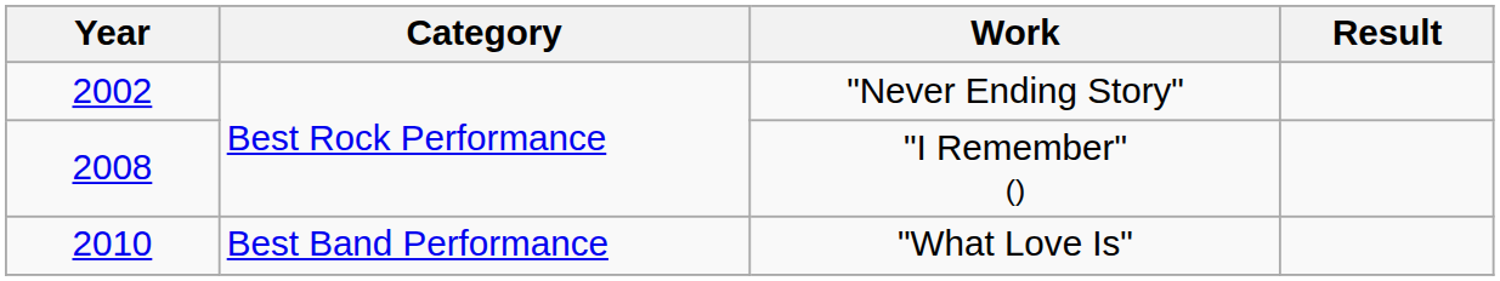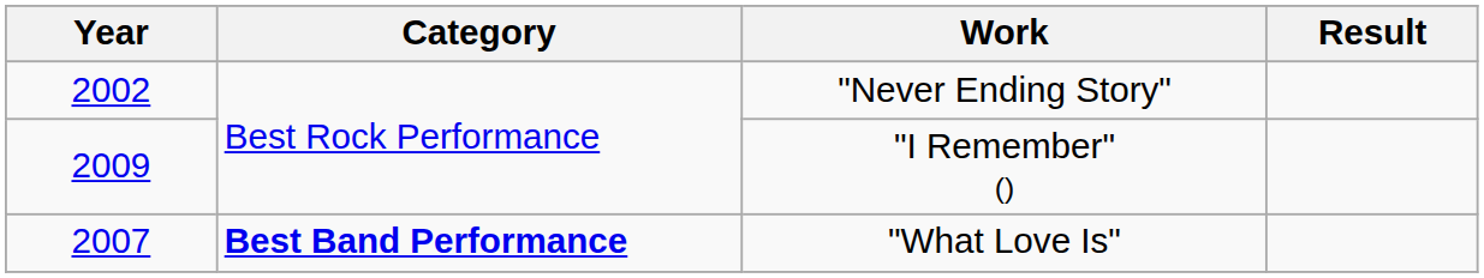"I Remember" () | Year: 2008 -> 2009
"What Love Is" | Year: 2010 -> 2007
"What Love Is" | Category: normal -> bold
